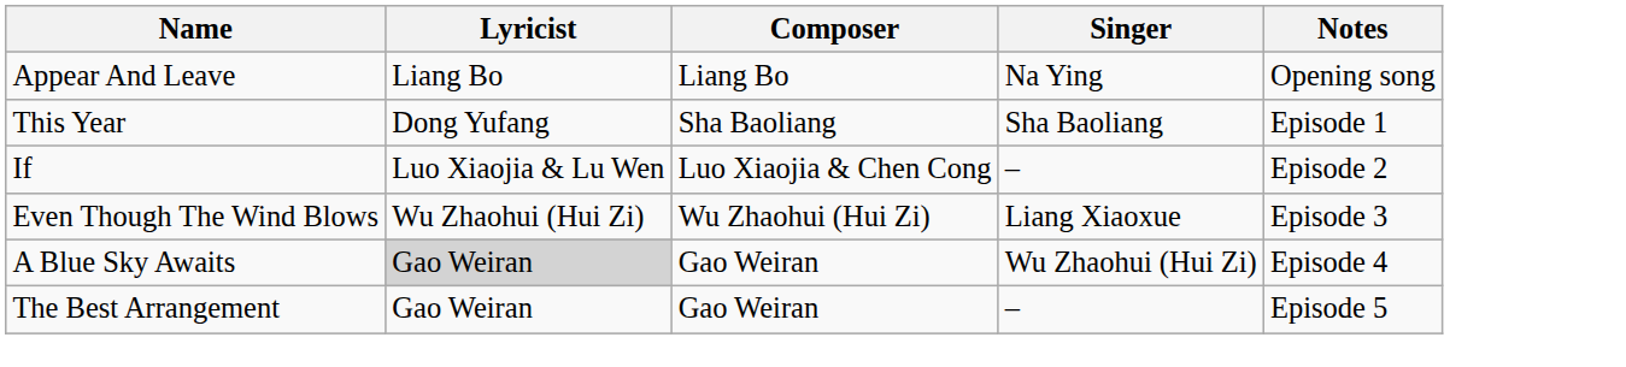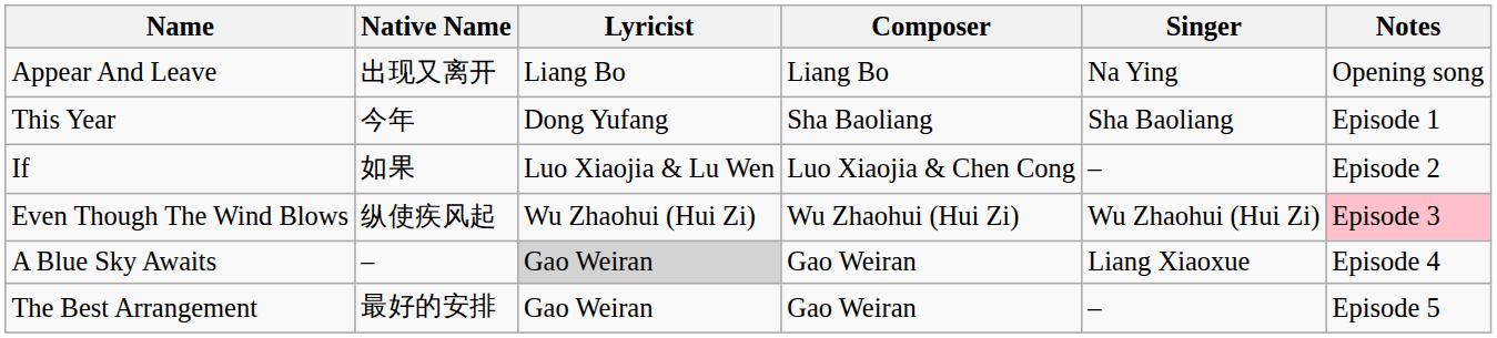+ column: Native Name | 出现又离开 | 今年 | 如果 | 纵使疾风起 | – | 最好的安排
Even Though The Wind Blows | Singer: Liang Xiaoxue -> Wu Zhaohui (Hui Zi)
Even Though The Wind Blows | Notes: no background -> pink background
A Blue Sky Awaits | Singer: Wu Zhaohui (Hui Zi) -> Liang Xiaoxue
